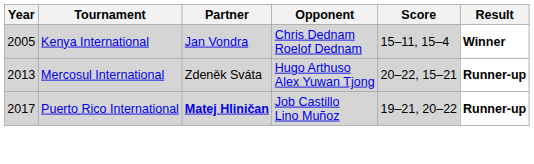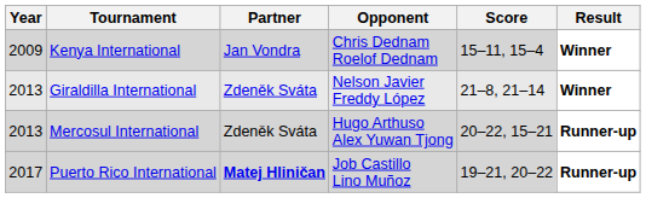Kenya International | Year: 2005 -> 2009
+ row: 2013 | Giraldilla International | Zdeněk Sváta | Nelson Javier Freddy López | 21–8, 21–14 | Winner
